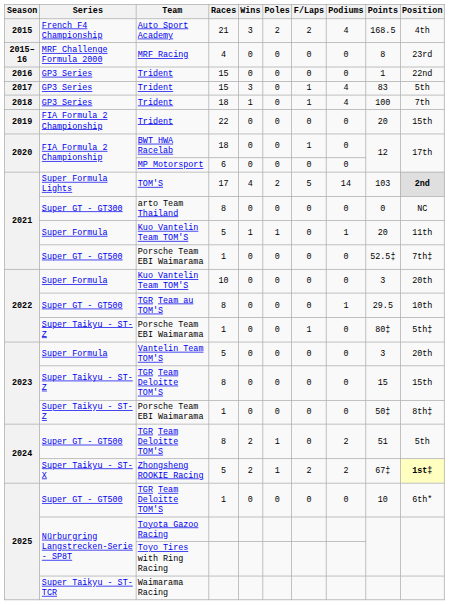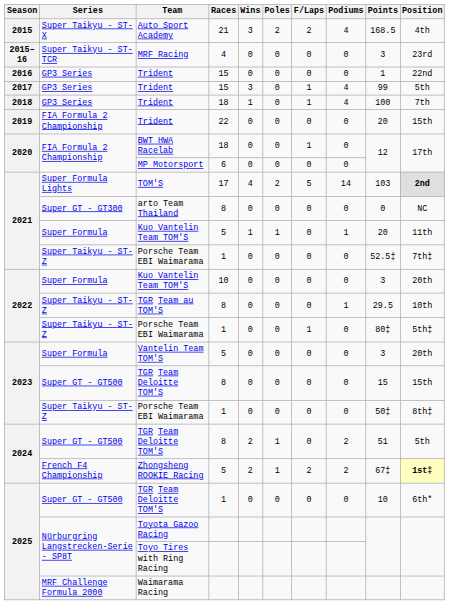Auto Sport Academy | Series: French F4 Championship -> Super Taikyu - ST-X
MRF Racing | Series: MRF Challenge Formula 2000 -> Super Taikyu - ST-TCR
MRF Racing | Points: 8 -> 3
2017 / Trident | Points: 83 -> 99
2021 / Porsche Team EBI Waimarama | Series: Super GT - GT500 -> Super Taikyu - ST-Z
TGR Team au TOM'S | Series: Super GT - GT500 -> Super Taikyu - ST-Z
2023 / TGR Team Deloitte TOM'S | Series: Super Taikyu - ST-Z -> Super GT - GT500
Zhongsheng ROOKIE Racing | Series: Super Taikyu - ST-X -> French F4 Championship
Waimarama Racing | Series: Super Taikyu - ST-TCR -> MRF Challenge Formula 2000
